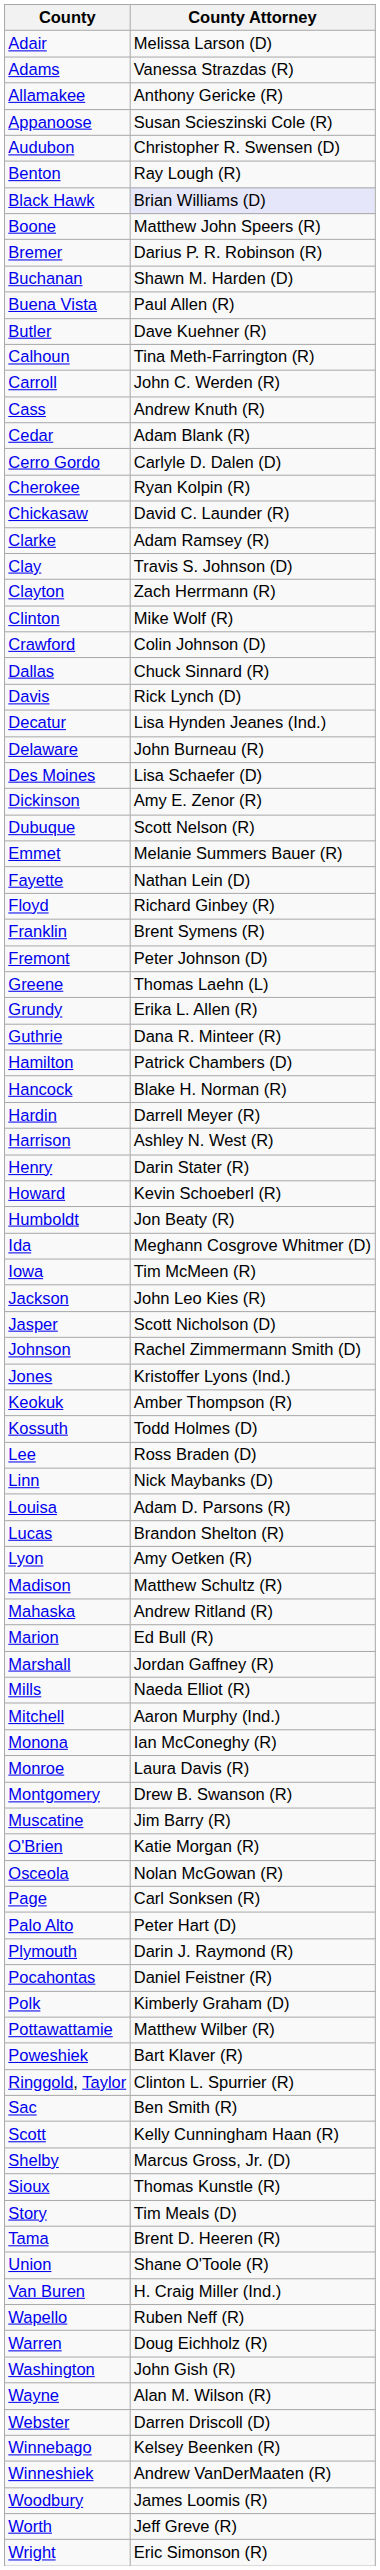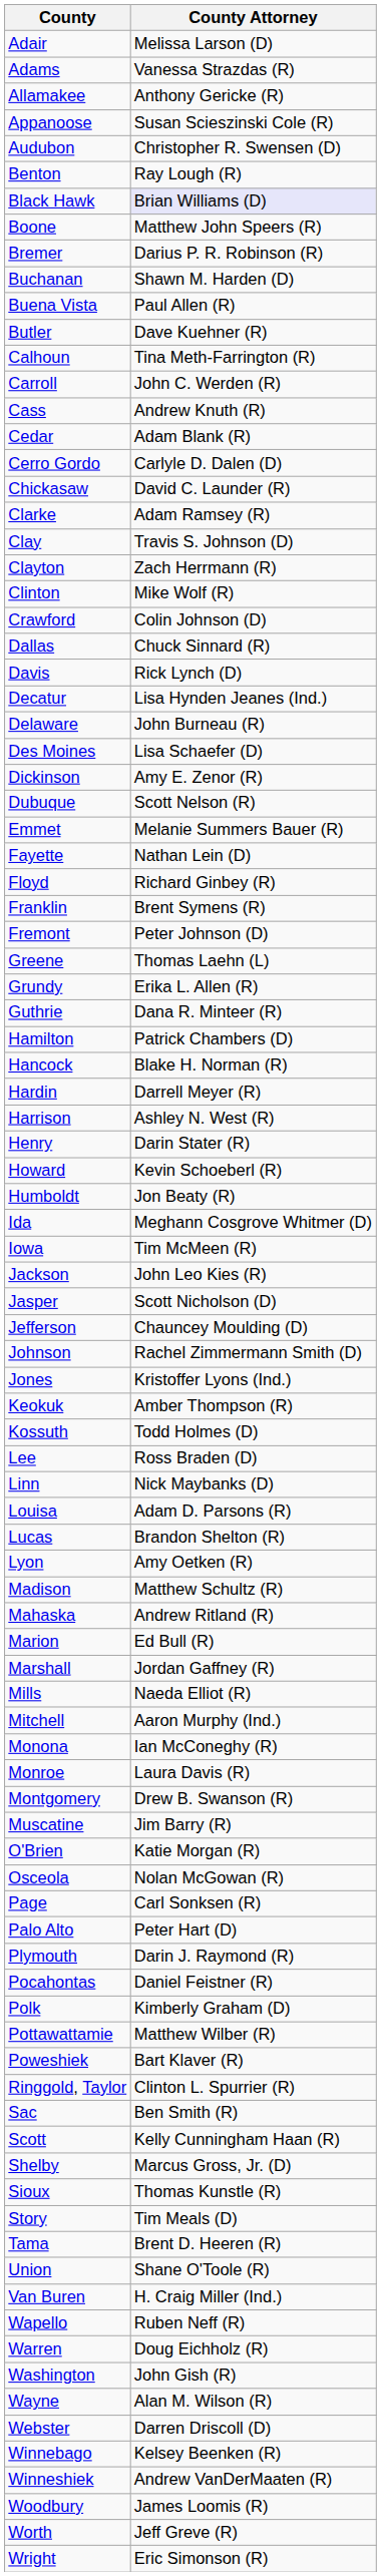- row: Cherokee | Ryan Kolpin (R)
+ row: Jefferson | Chauncey Moulding (D)
